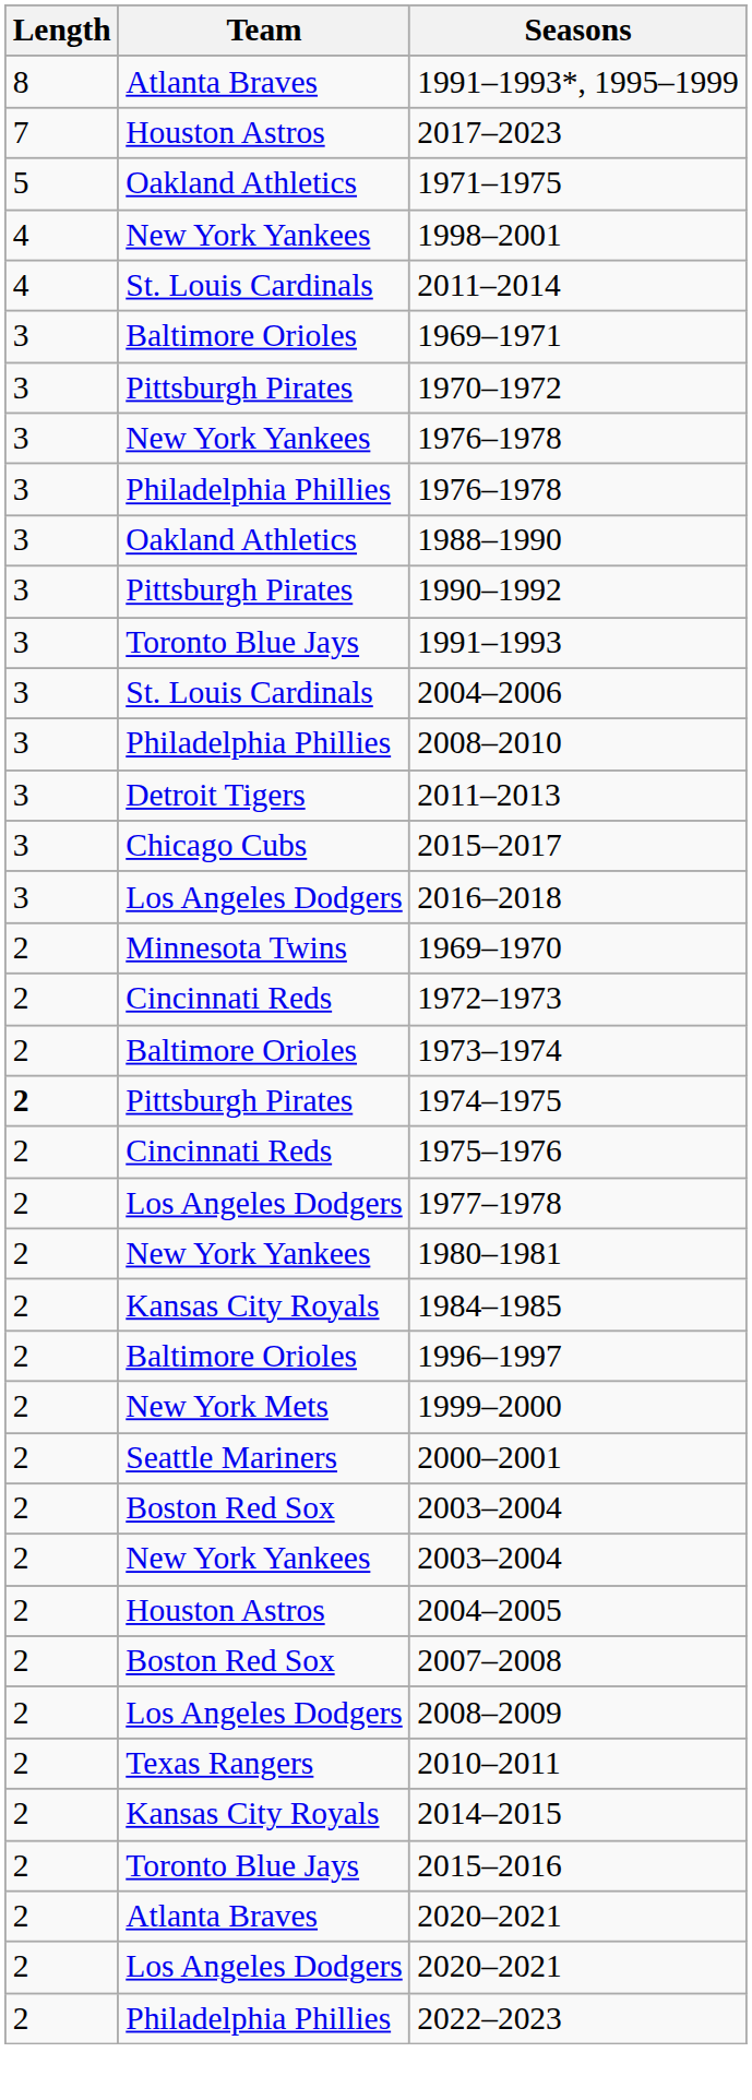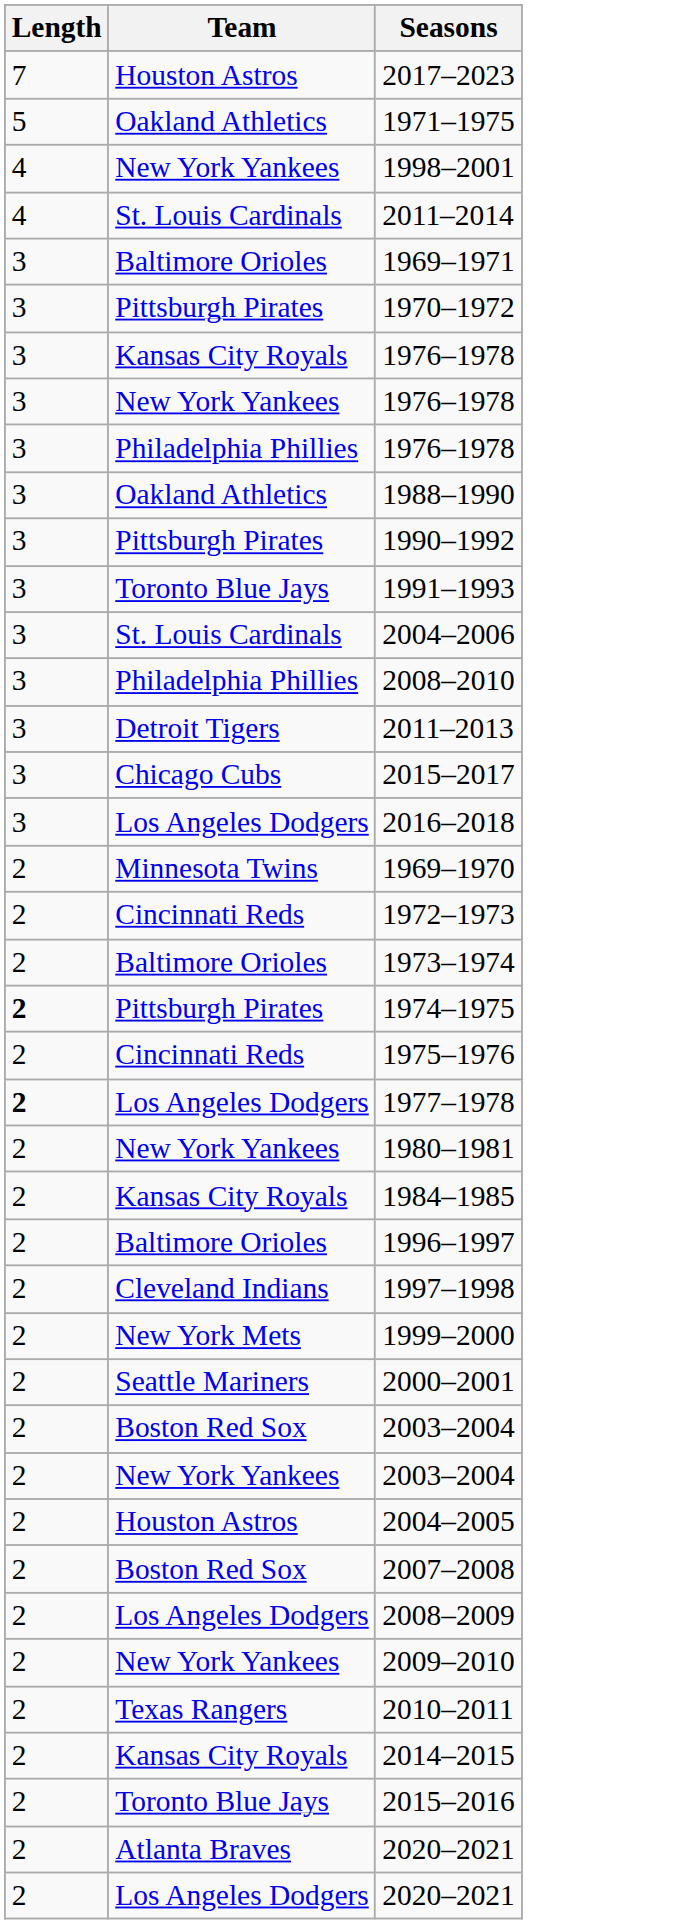- row: 8 | Atlanta Braves | 1991–1993*, 1995–1999
+ row: 3 | Kansas City Royals | 1976–1978
1977–1978 | Length: normal -> bold
+ row: 2 | Cleveland Indians | 1997–1998
+ row: 2 | New York Yankees | 2009–2010
- row: 2 | Philadelphia Phillies | 2022–2023
